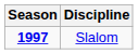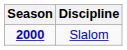Slalom | Season: 1997 -> 2000
